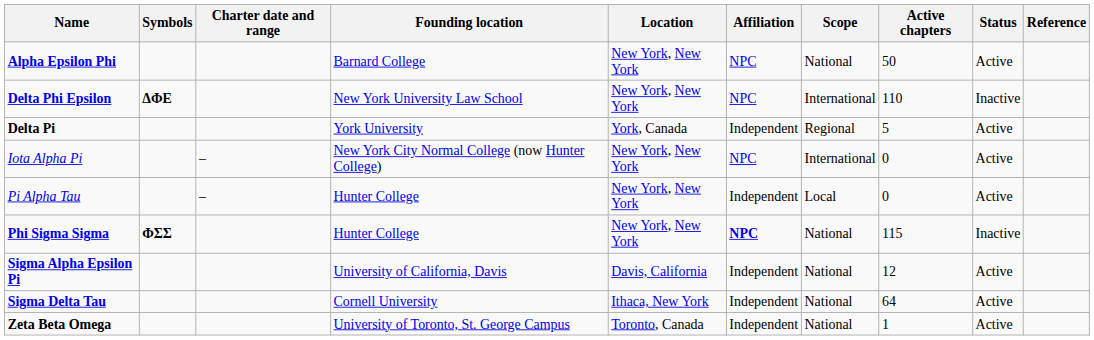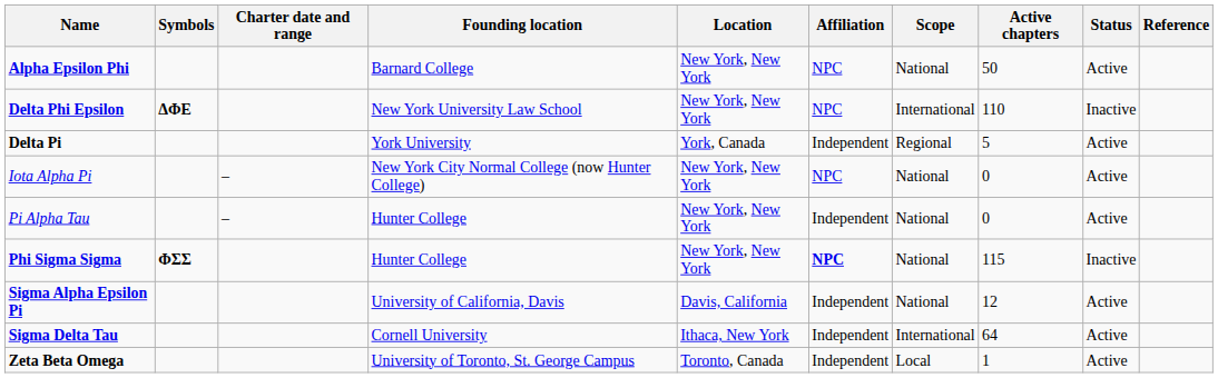Iota Alpha Pi | Scope: International -> National
Pi Alpha Tau | Scope: Local -> National
Sigma Delta Tau | Scope: National -> International
Zeta Beta Omega | Scope: National -> Local
